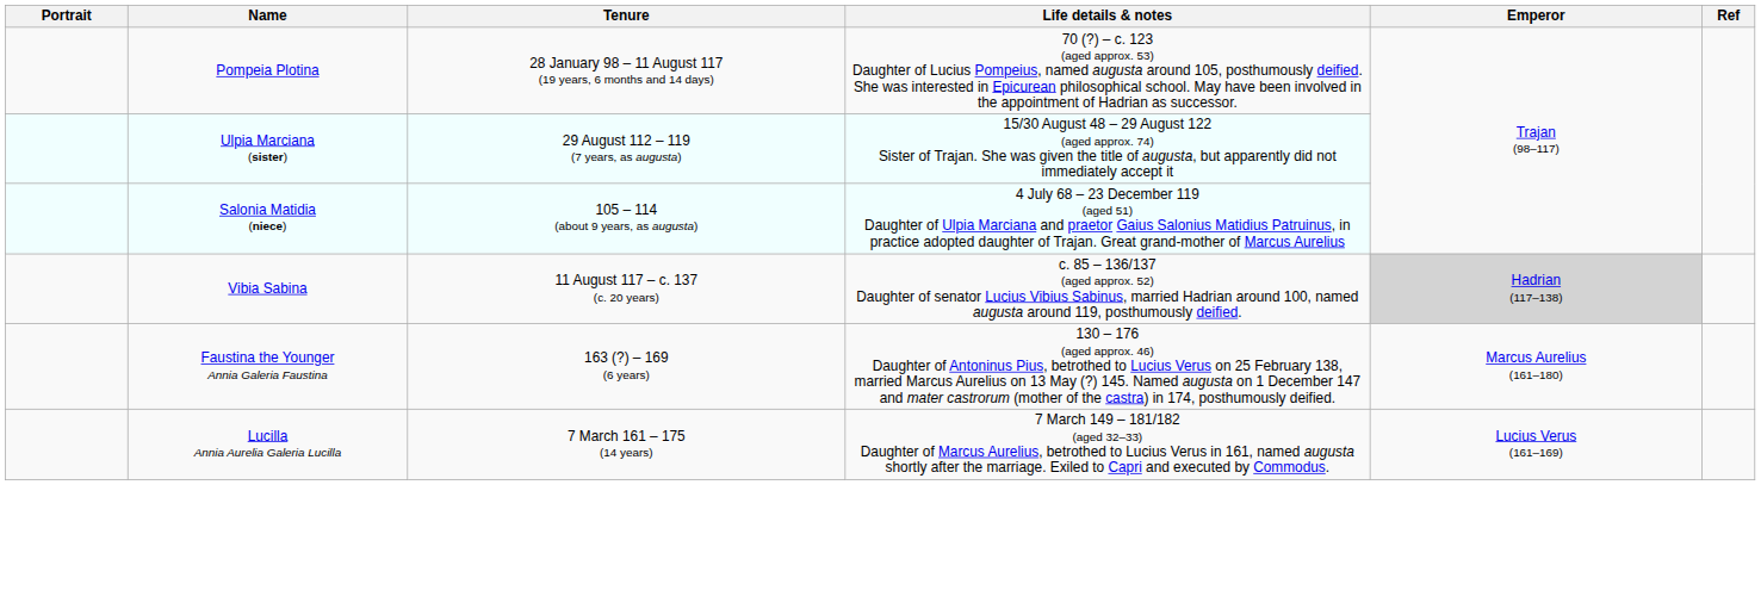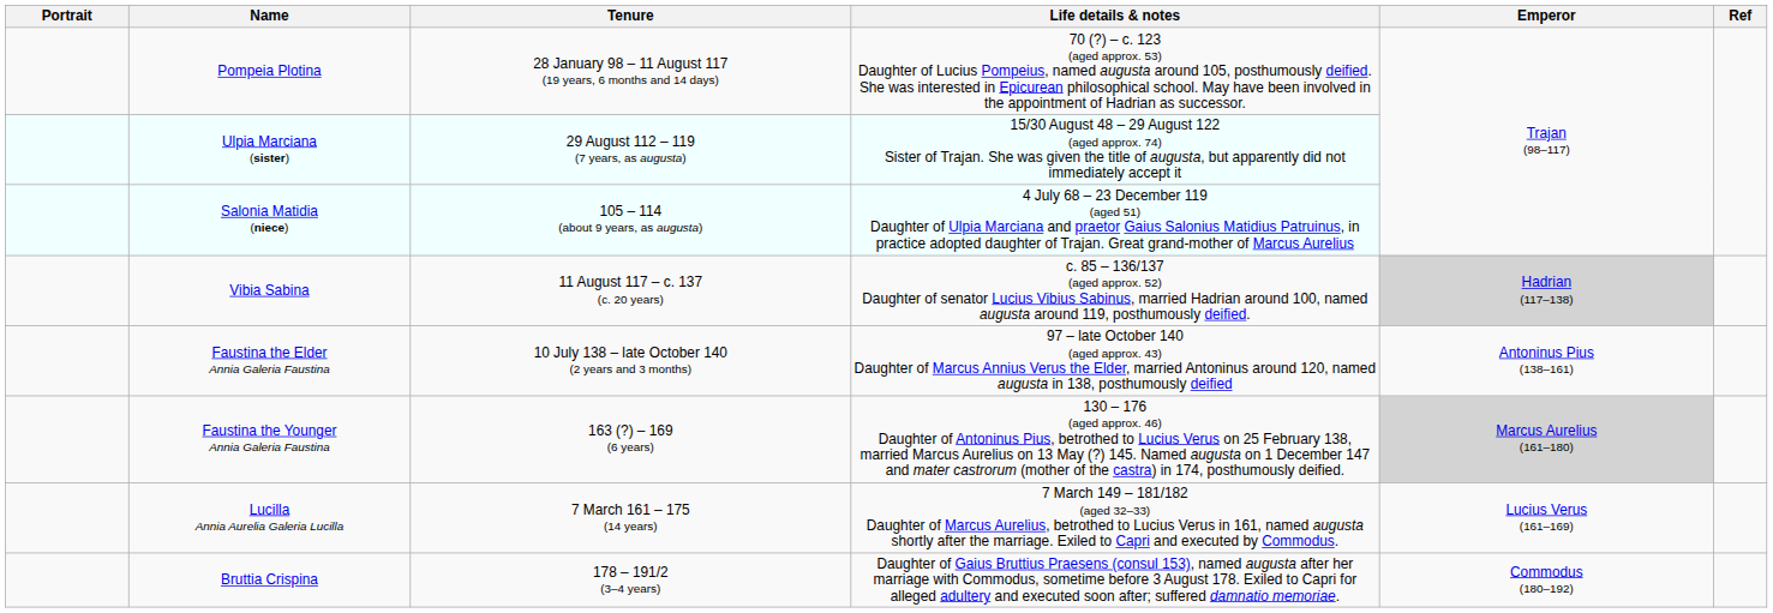+ row: Faustina the Elder Annia Galeria Faustina | 10 July 138 – late October 140 (2 years and 3 months) | 97 – late October 140 (aged approx. 43) Daughter of Marcus Annius Verus the Elder, married Antoninus around 120, named augusta in 138, posthumously deified | Antoninus Pius (138–161)
Faustina the Younger Annia Galeria Faustina | Emperor: no background -> lightgrey background
+ row: Bruttia Crispina | 178 – 191/2 (3–4 years) | Daughter of Gaius Bruttius Praesens (consul 153), named augusta after her marriage with Commodus, sometime before 3 August 178. Exiled to Capri for alleged adultery and executed soon after; suffered damnatio memoriae. | Commodus (180–192)
